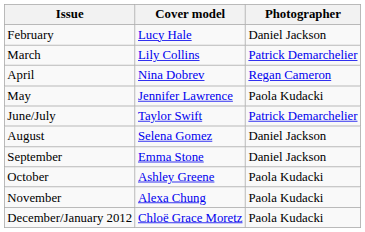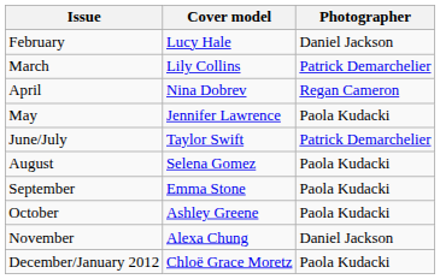August | Photographer: Daniel Jackson -> Paola Kudacki
September | Photographer: Daniel Jackson -> Paola Kudacki
November | Photographer: Paola Kudacki -> Daniel Jackson
